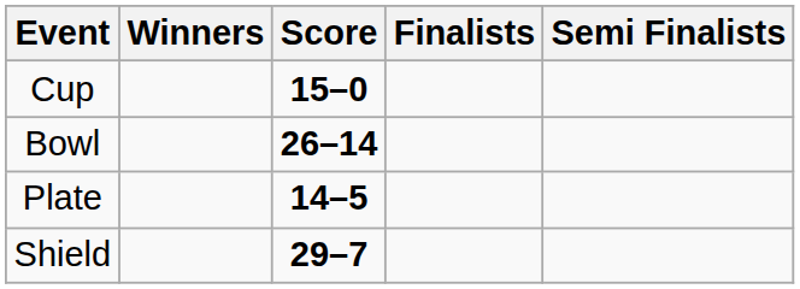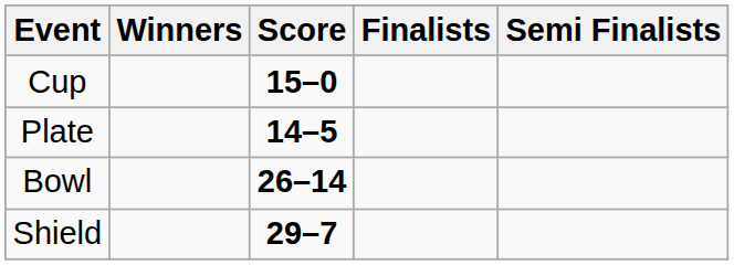rows swapped: Plate <-> Bowl
